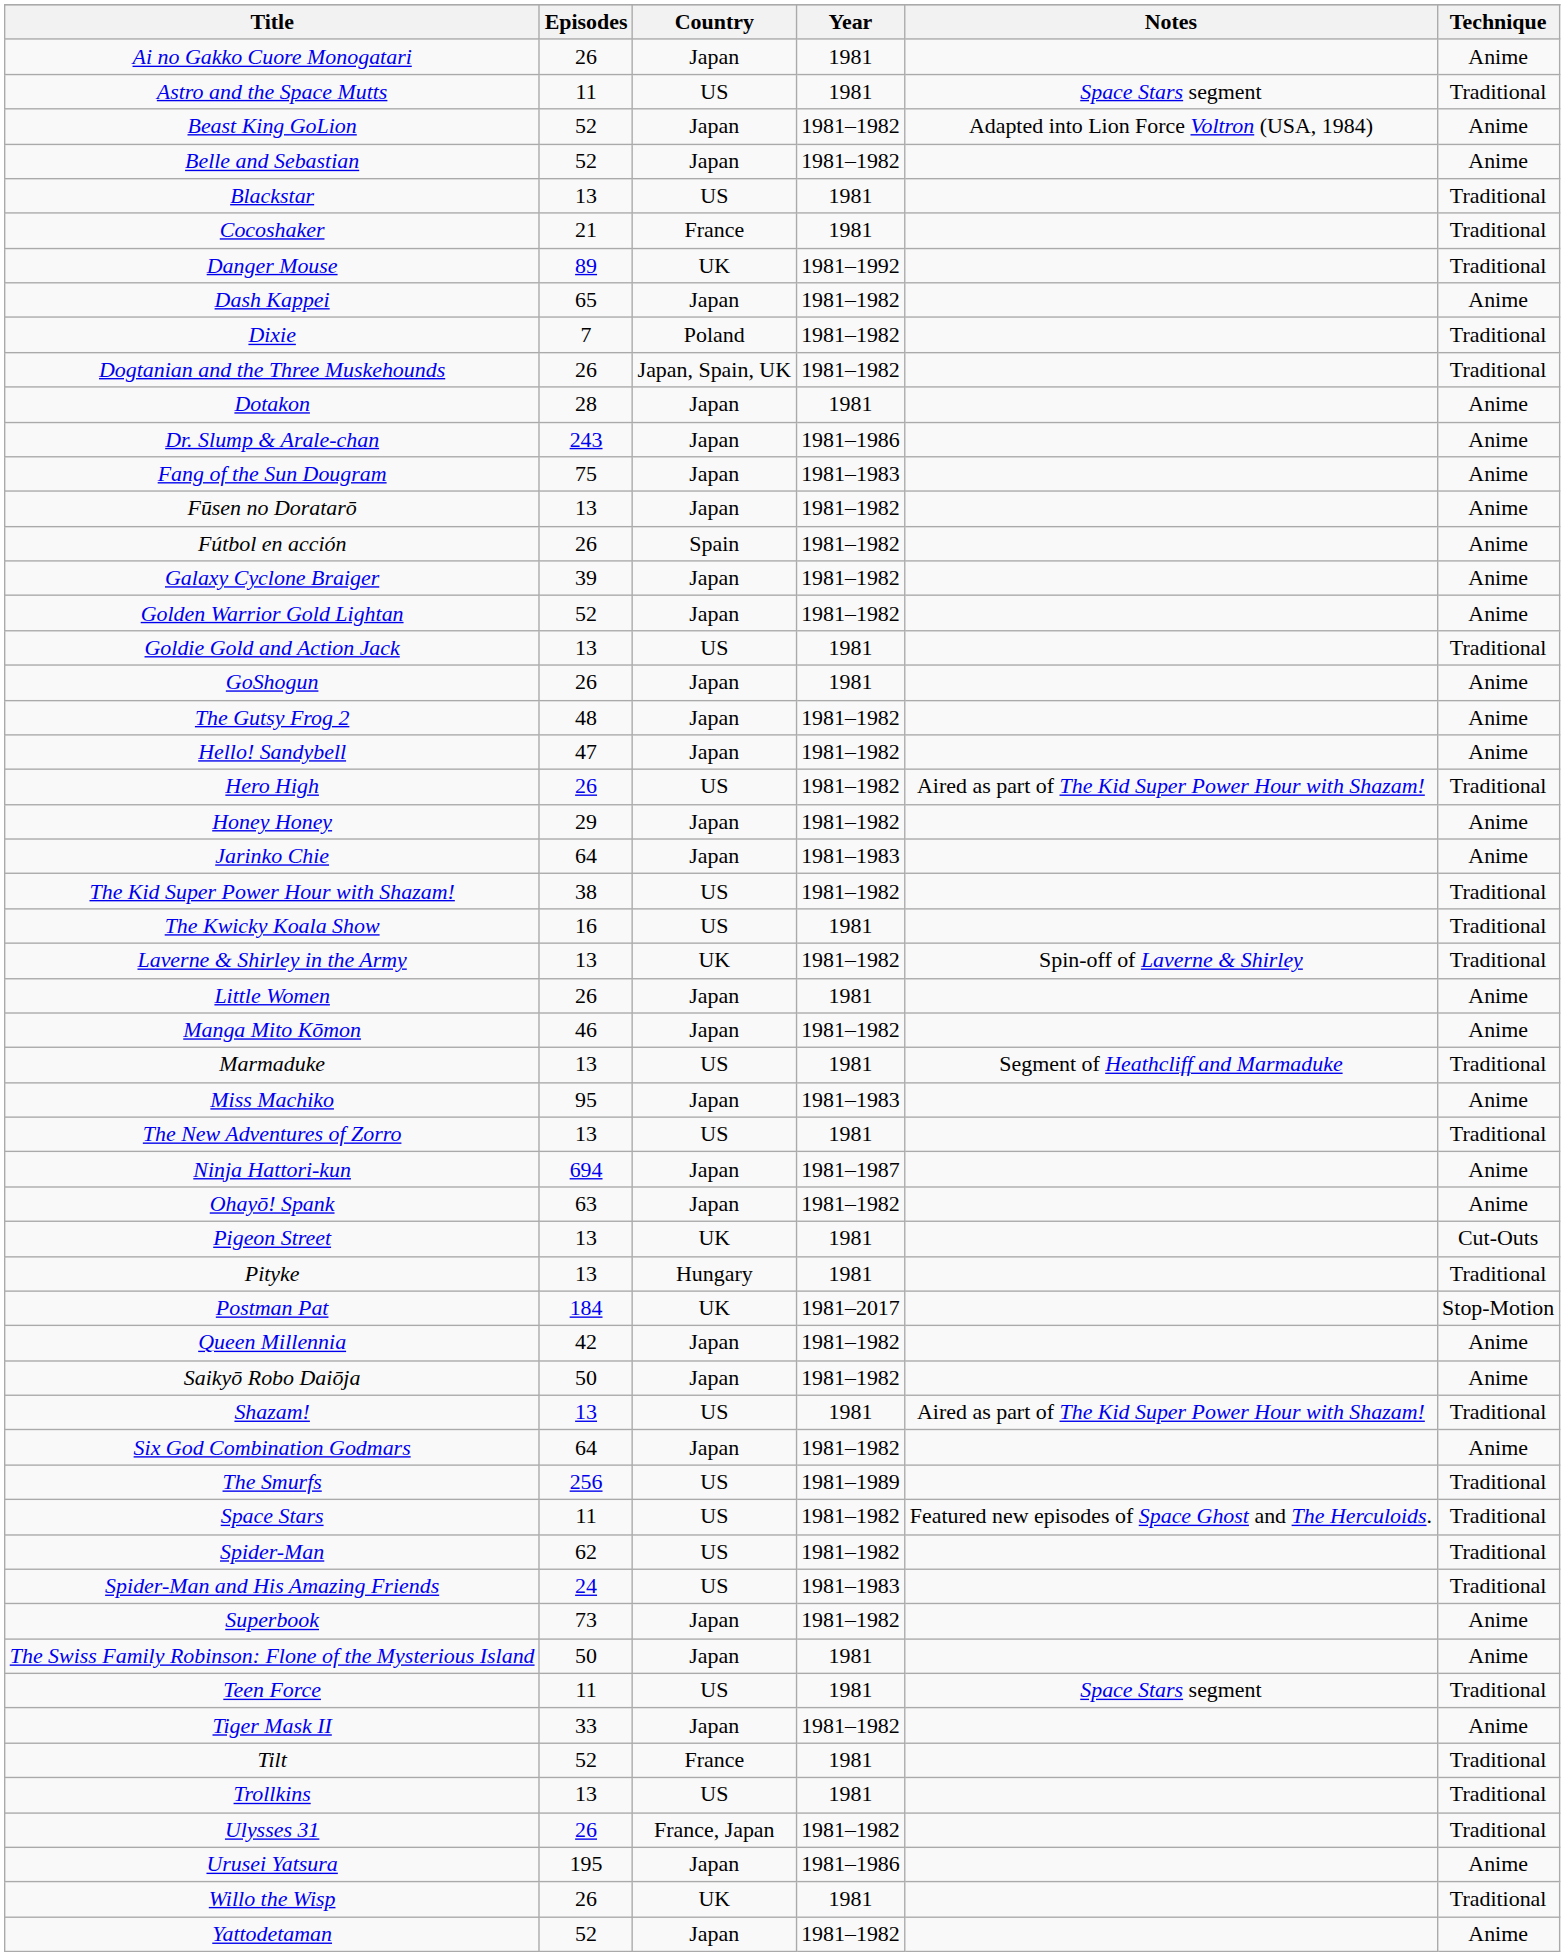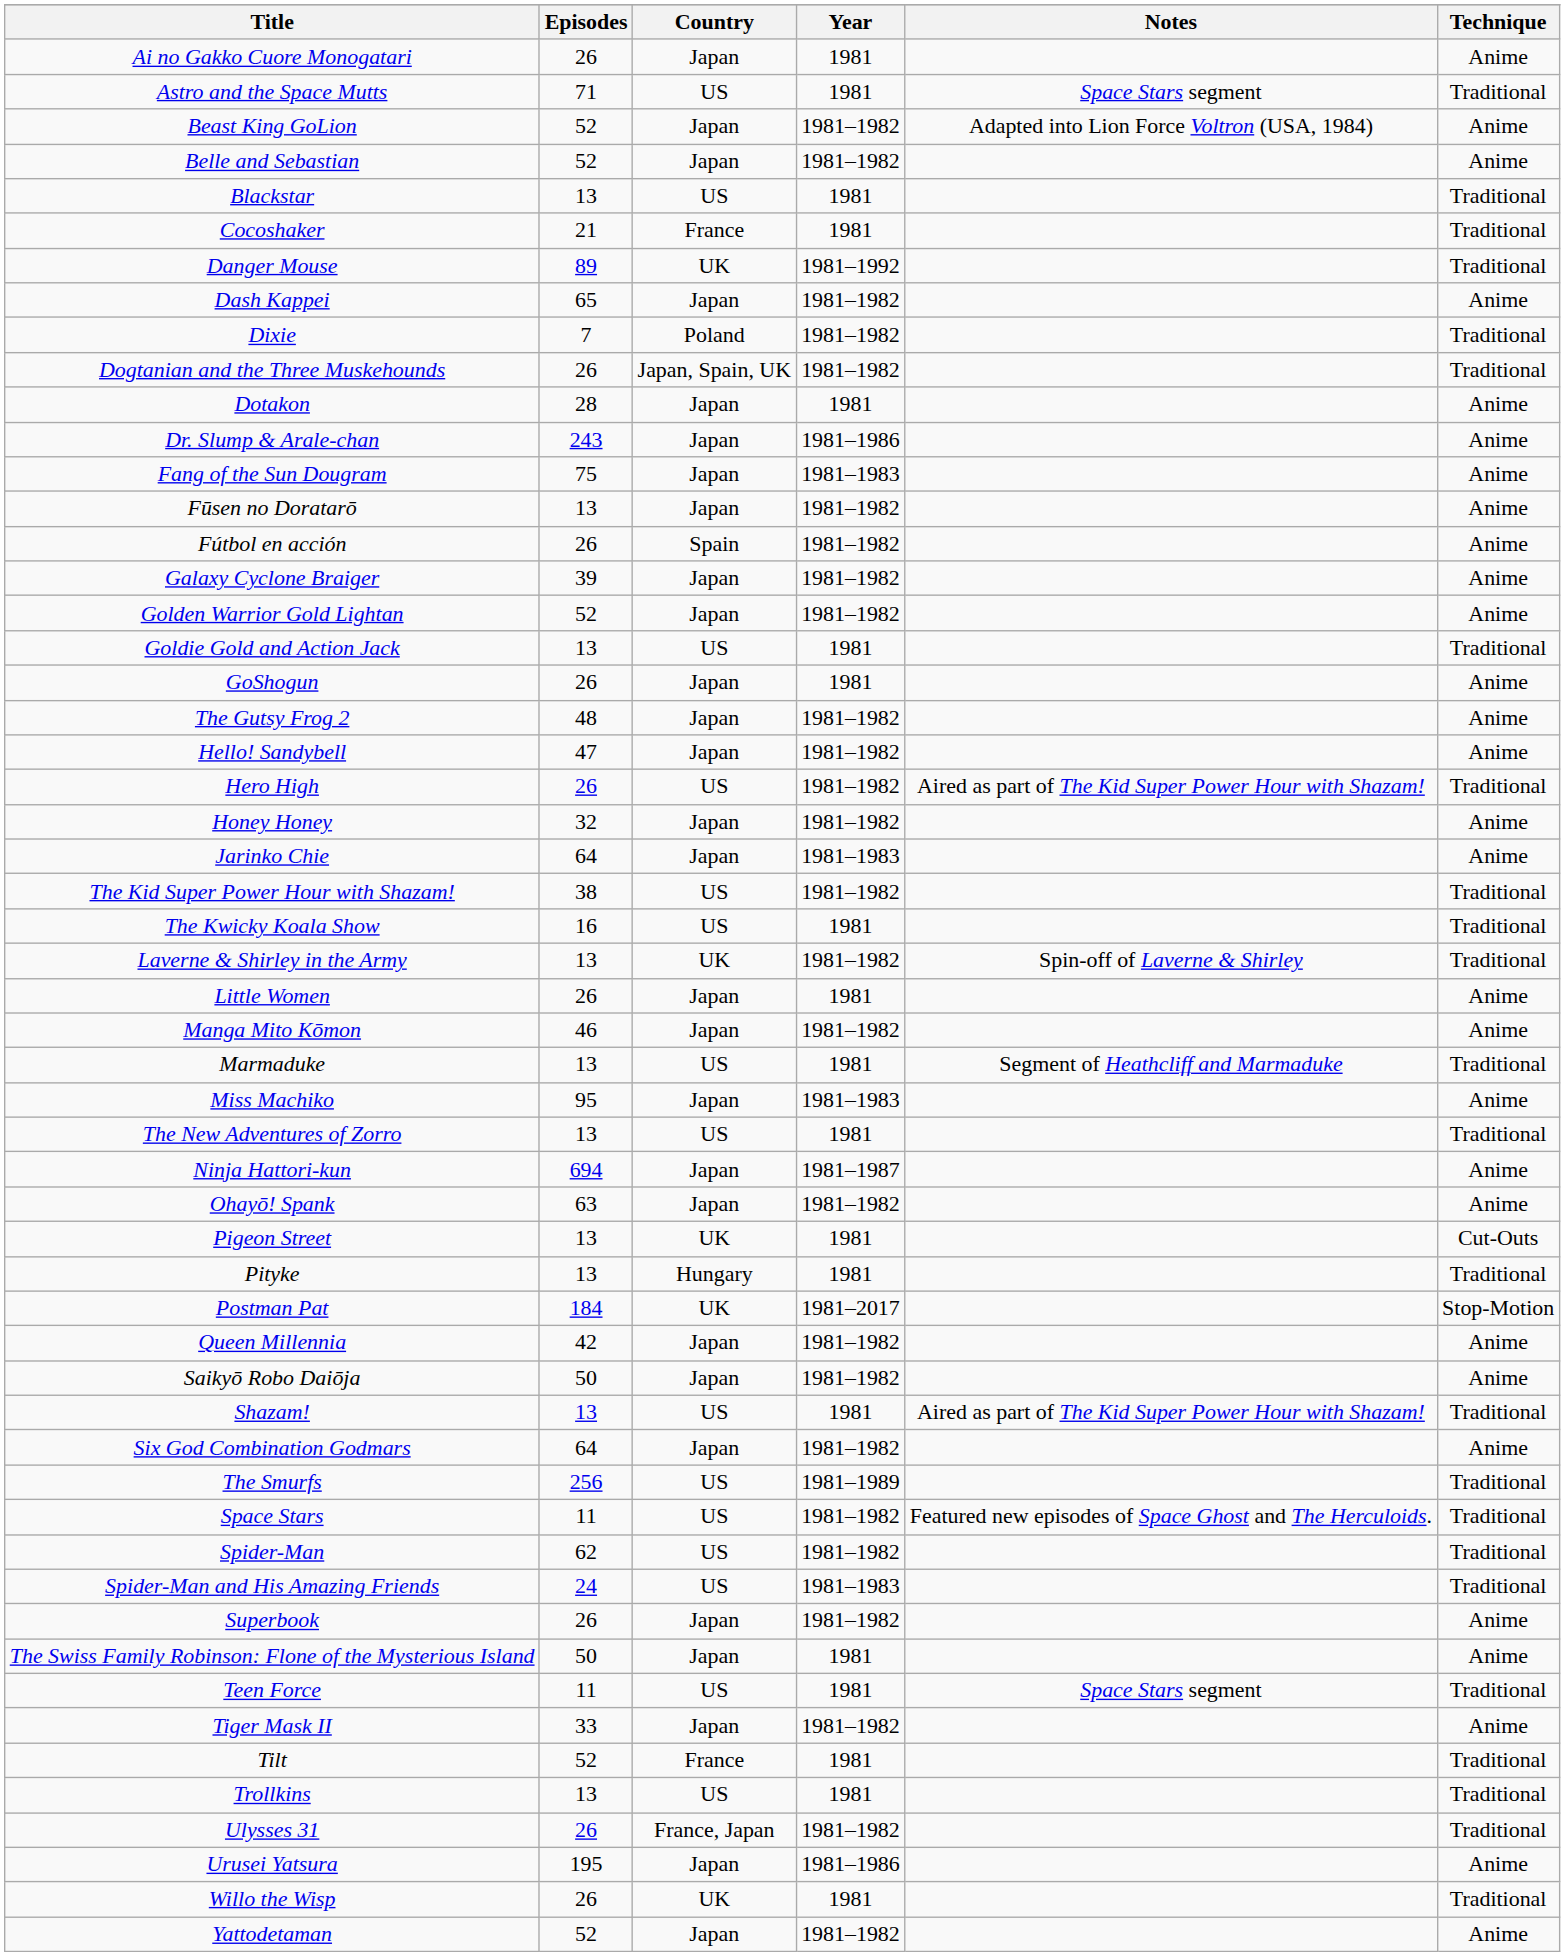Astro and the Space Mutts | Episodes: 11 -> 71
Honey Honey | Episodes: 29 -> 32
Superbook | Episodes: 73 -> 26
